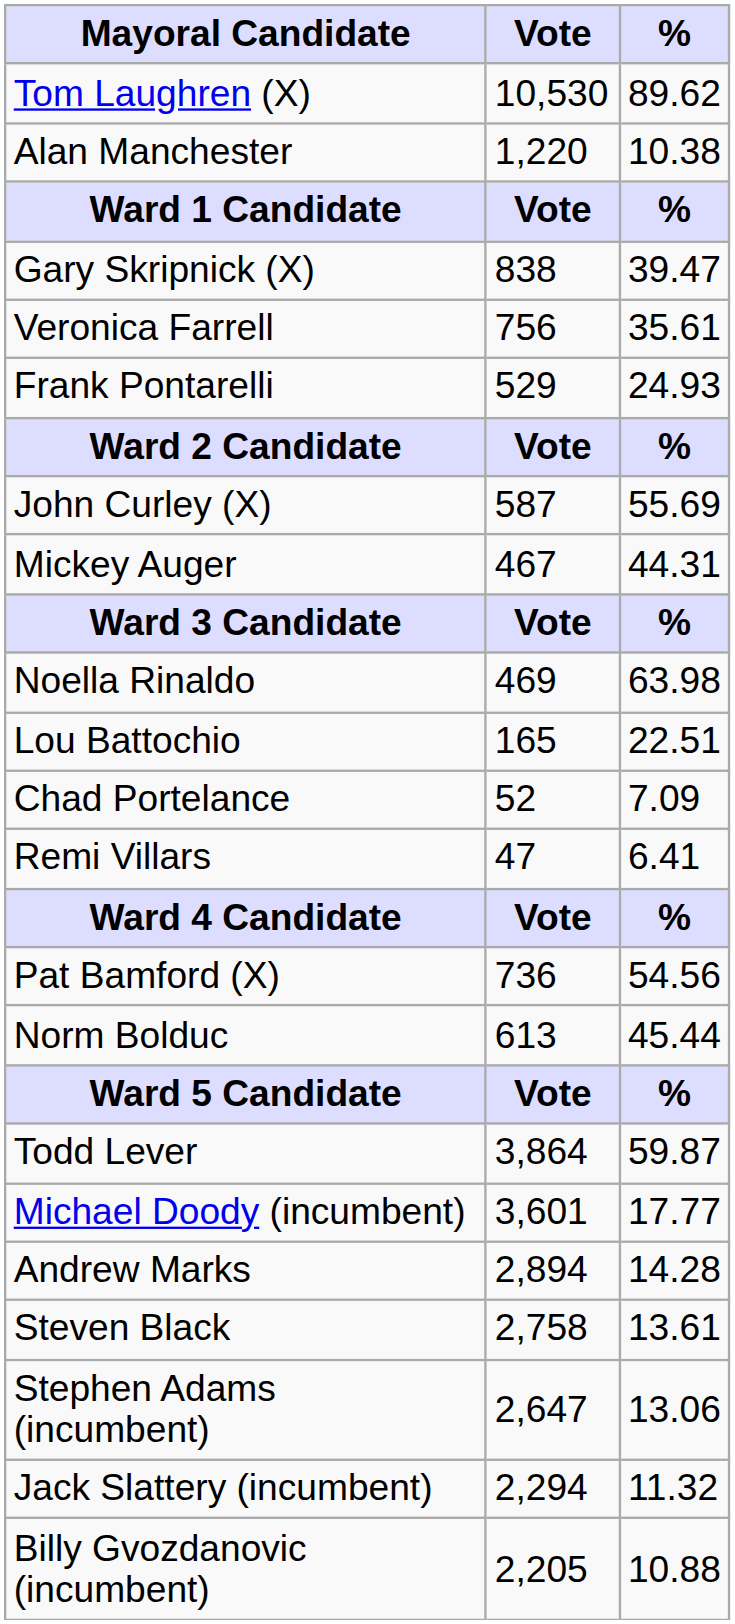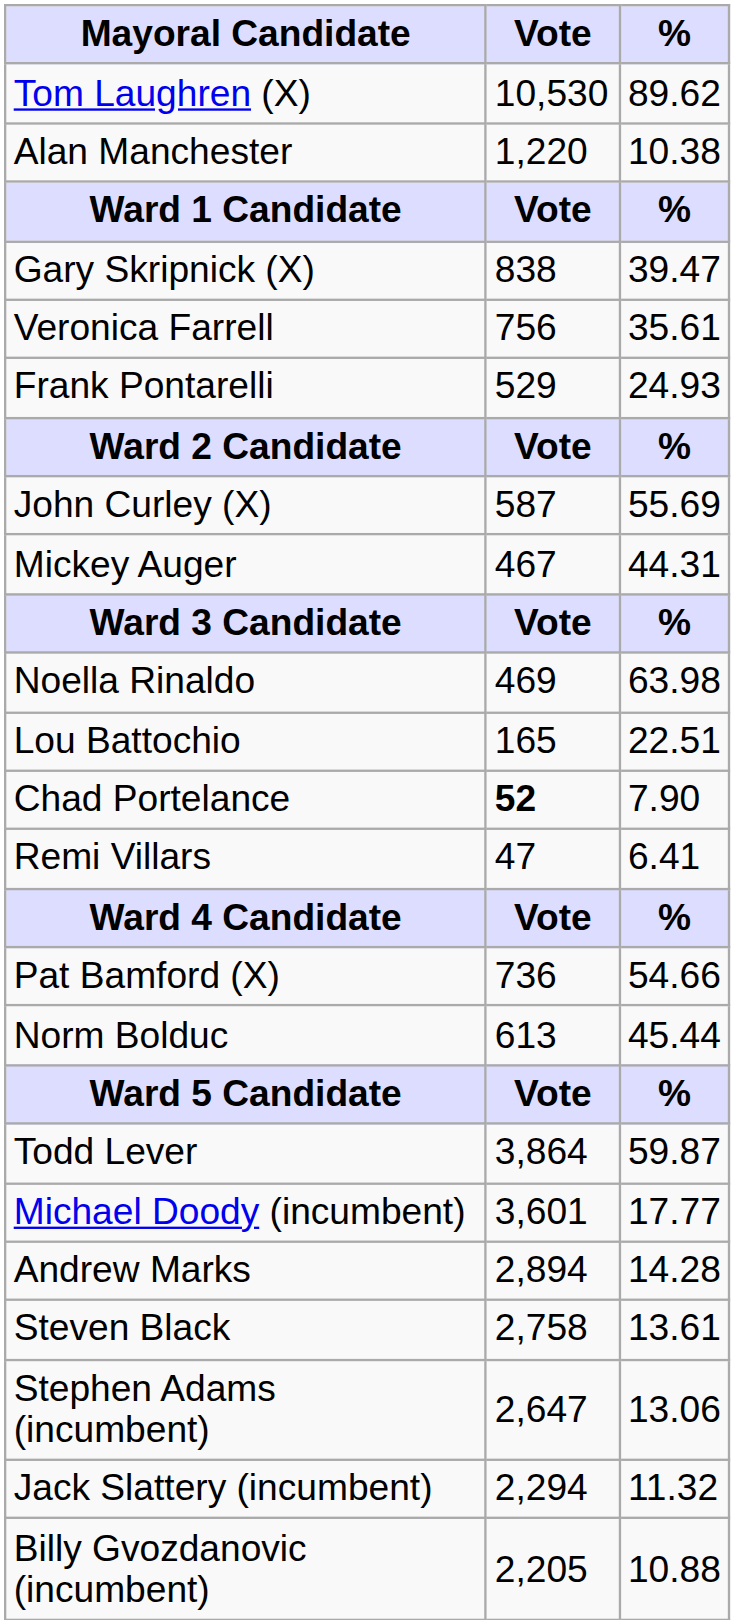Chad Portelance | Vote: normal -> bold
Chad Portelance | %: 7.09 -> 7.90
Pat Bamford (X) | %: 54.56 -> 54.66
